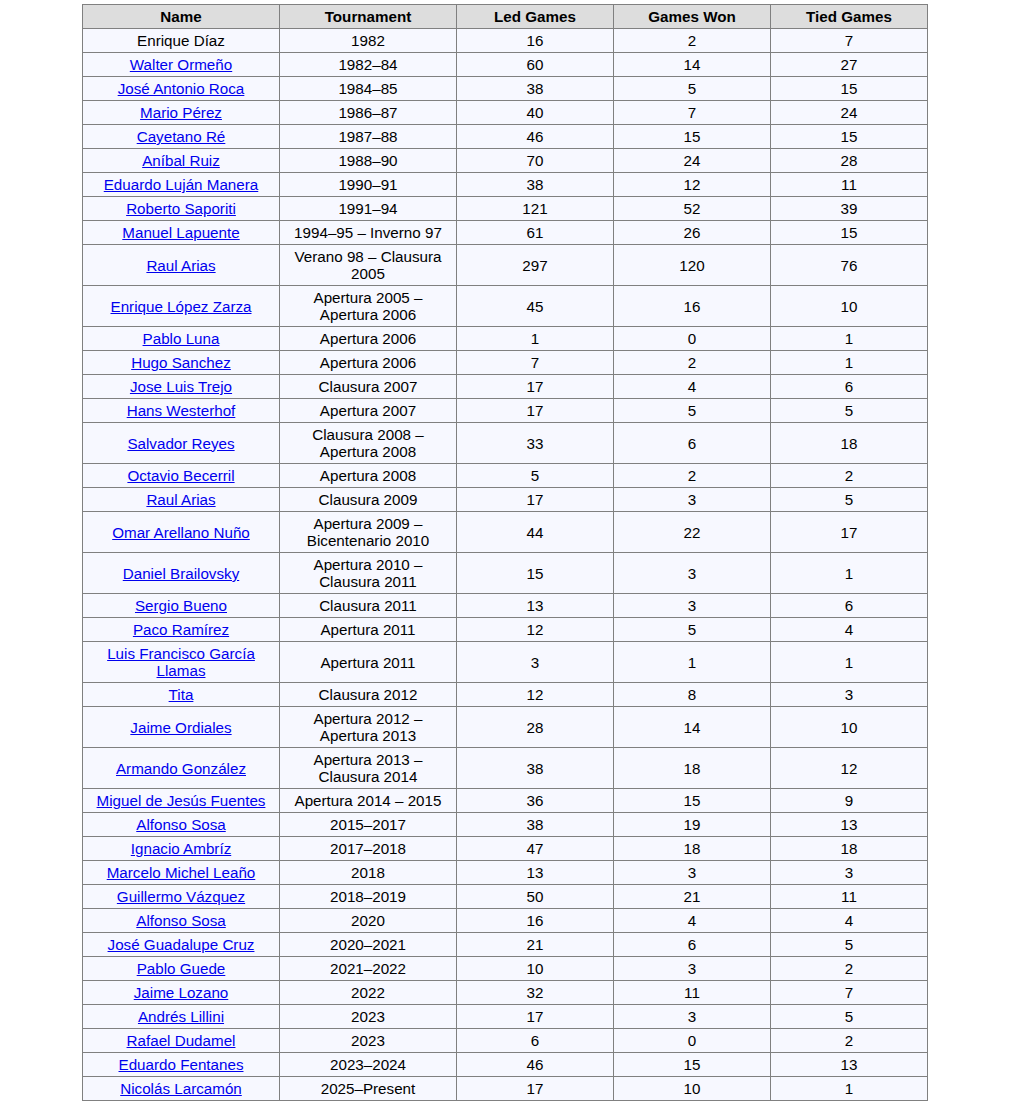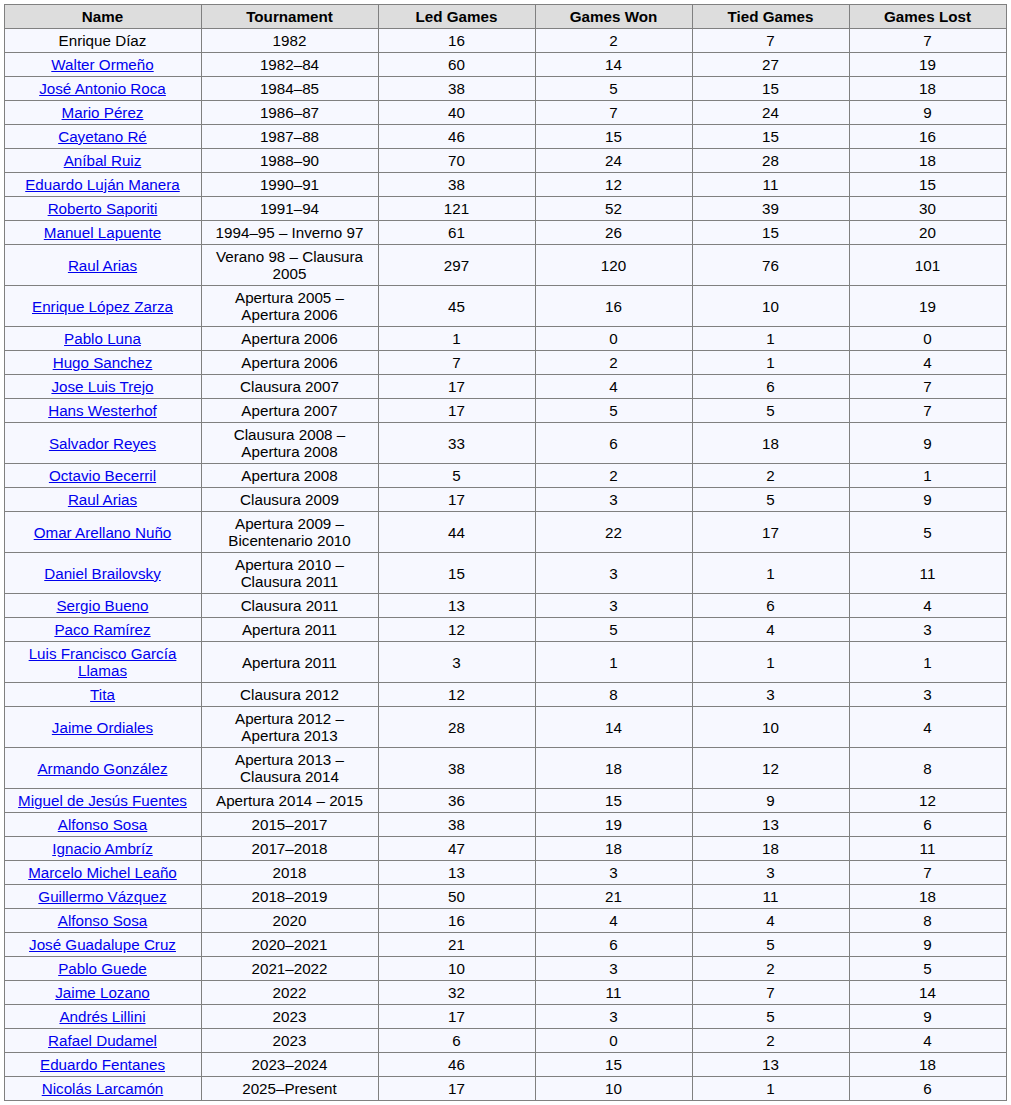+ column: Games Lost | 7 | 19 | 18 | 9 | 16 | 18 | 15 | 30 | 20 | 101 | 19 | 0 | 4 | 7 | 7 | 9 | 1 | 9 | 5 | 11 | 4 | 3 | 1 | 3 | 4 | 8 | 12 | 6 | 11 | 7 | 18 | 8 | 9 | 5 | 14 | 9 | 4 | 18 | 6
